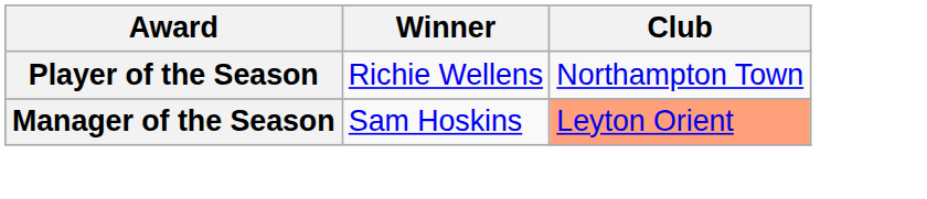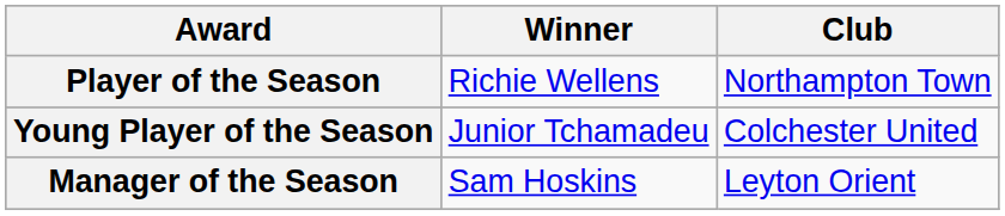+ row: Young Player of the Season | Junior Tchamadeu | Colchester United
Manager of the Season | Club: lightsalmon background -> no background
